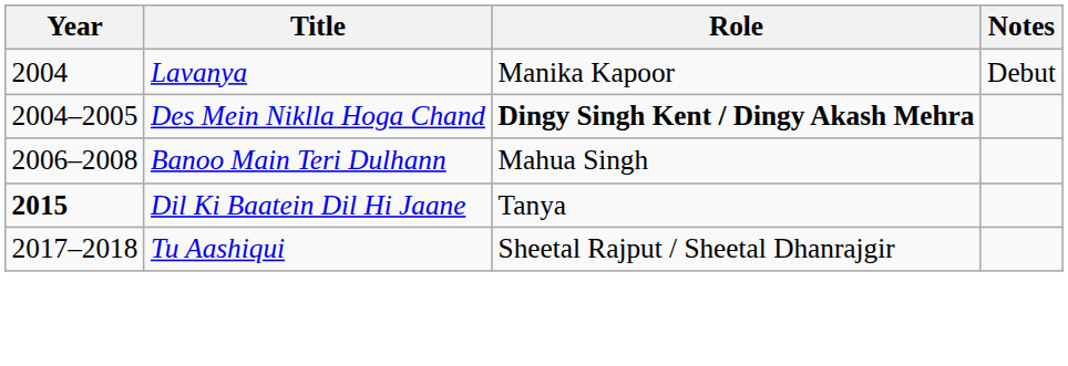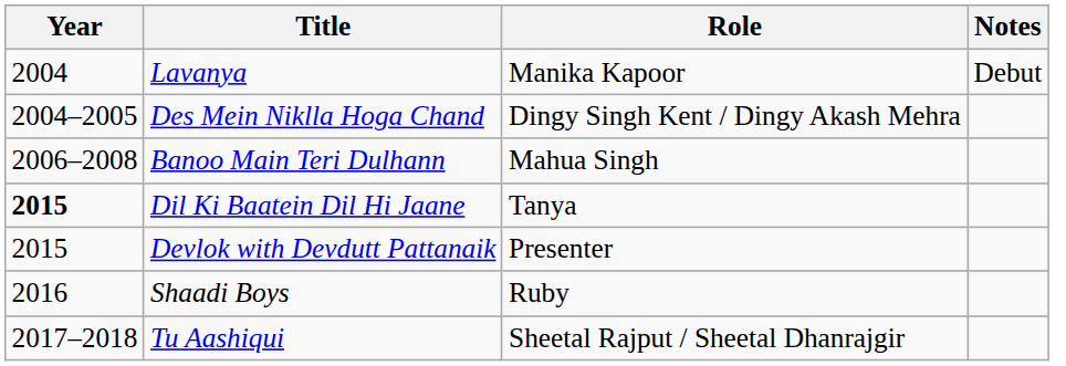Des Mein Niklla Hoga Chand | Role: bold -> normal
+ row: 2015 | Devlok with Devdutt Pattanaik | Presenter
+ row: 2016 | Shaadi Boys | Ruby
